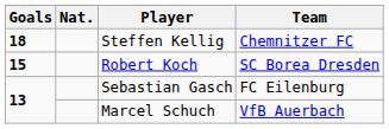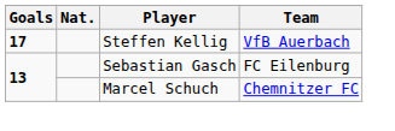Steffen Kellig | Goals: 18 -> 17
Steffen Kellig | Team: Chemnitzer FC -> VfB Auerbach
- row: 15 | Robert Koch | SC Borea Dresden
Marcel Schuch | Team: VfB Auerbach -> Chemnitzer FC
